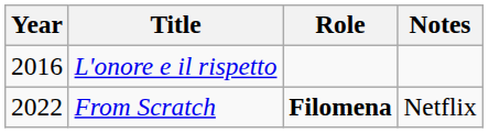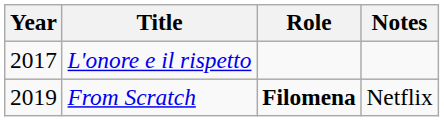L'onore e il rispetto | Year: 2016 -> 2017
From Scratch | Year: 2022 -> 2019
